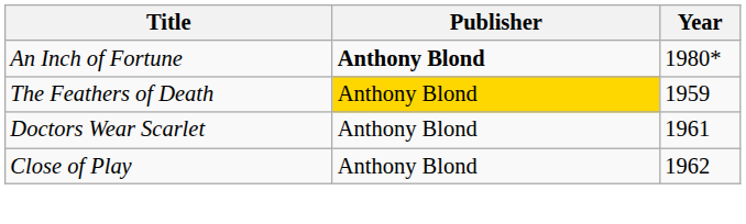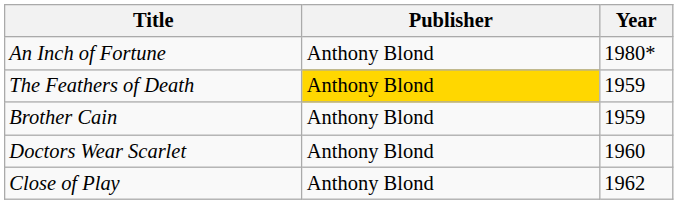An Inch of Fortune | Publisher: bold -> normal
+ row: Brother Cain | Anthony Blond | 1959
Doctors Wear Scarlet | Year: 1961 -> 1960
